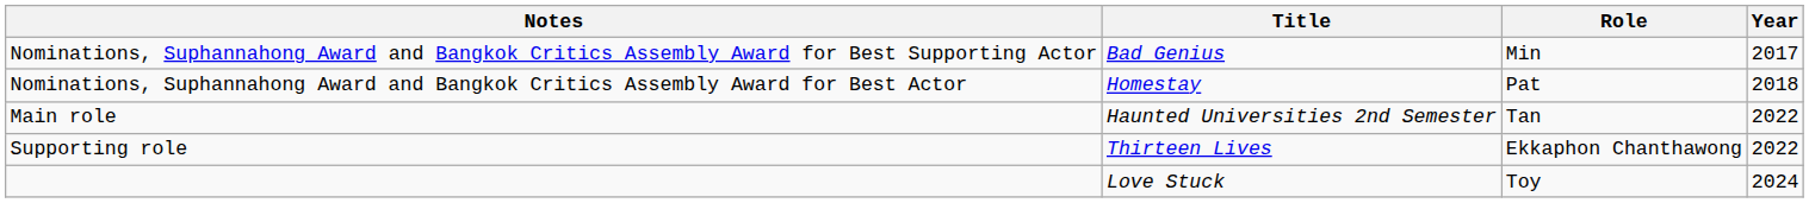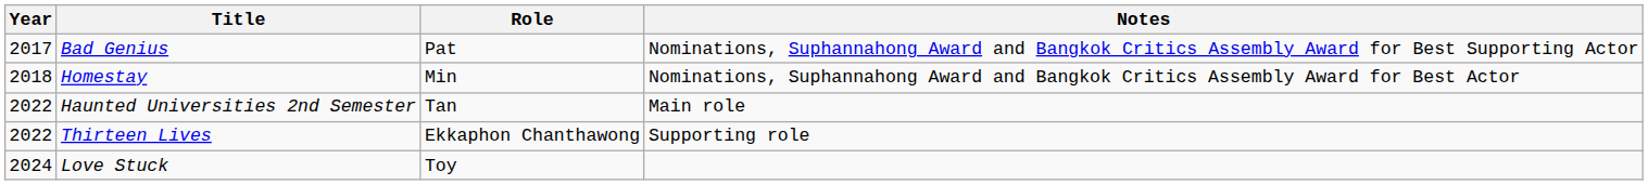columns swapped: Year <-> Notes
Bad Genius | Role: Min -> Pat
Homestay | Role: Pat -> Min
